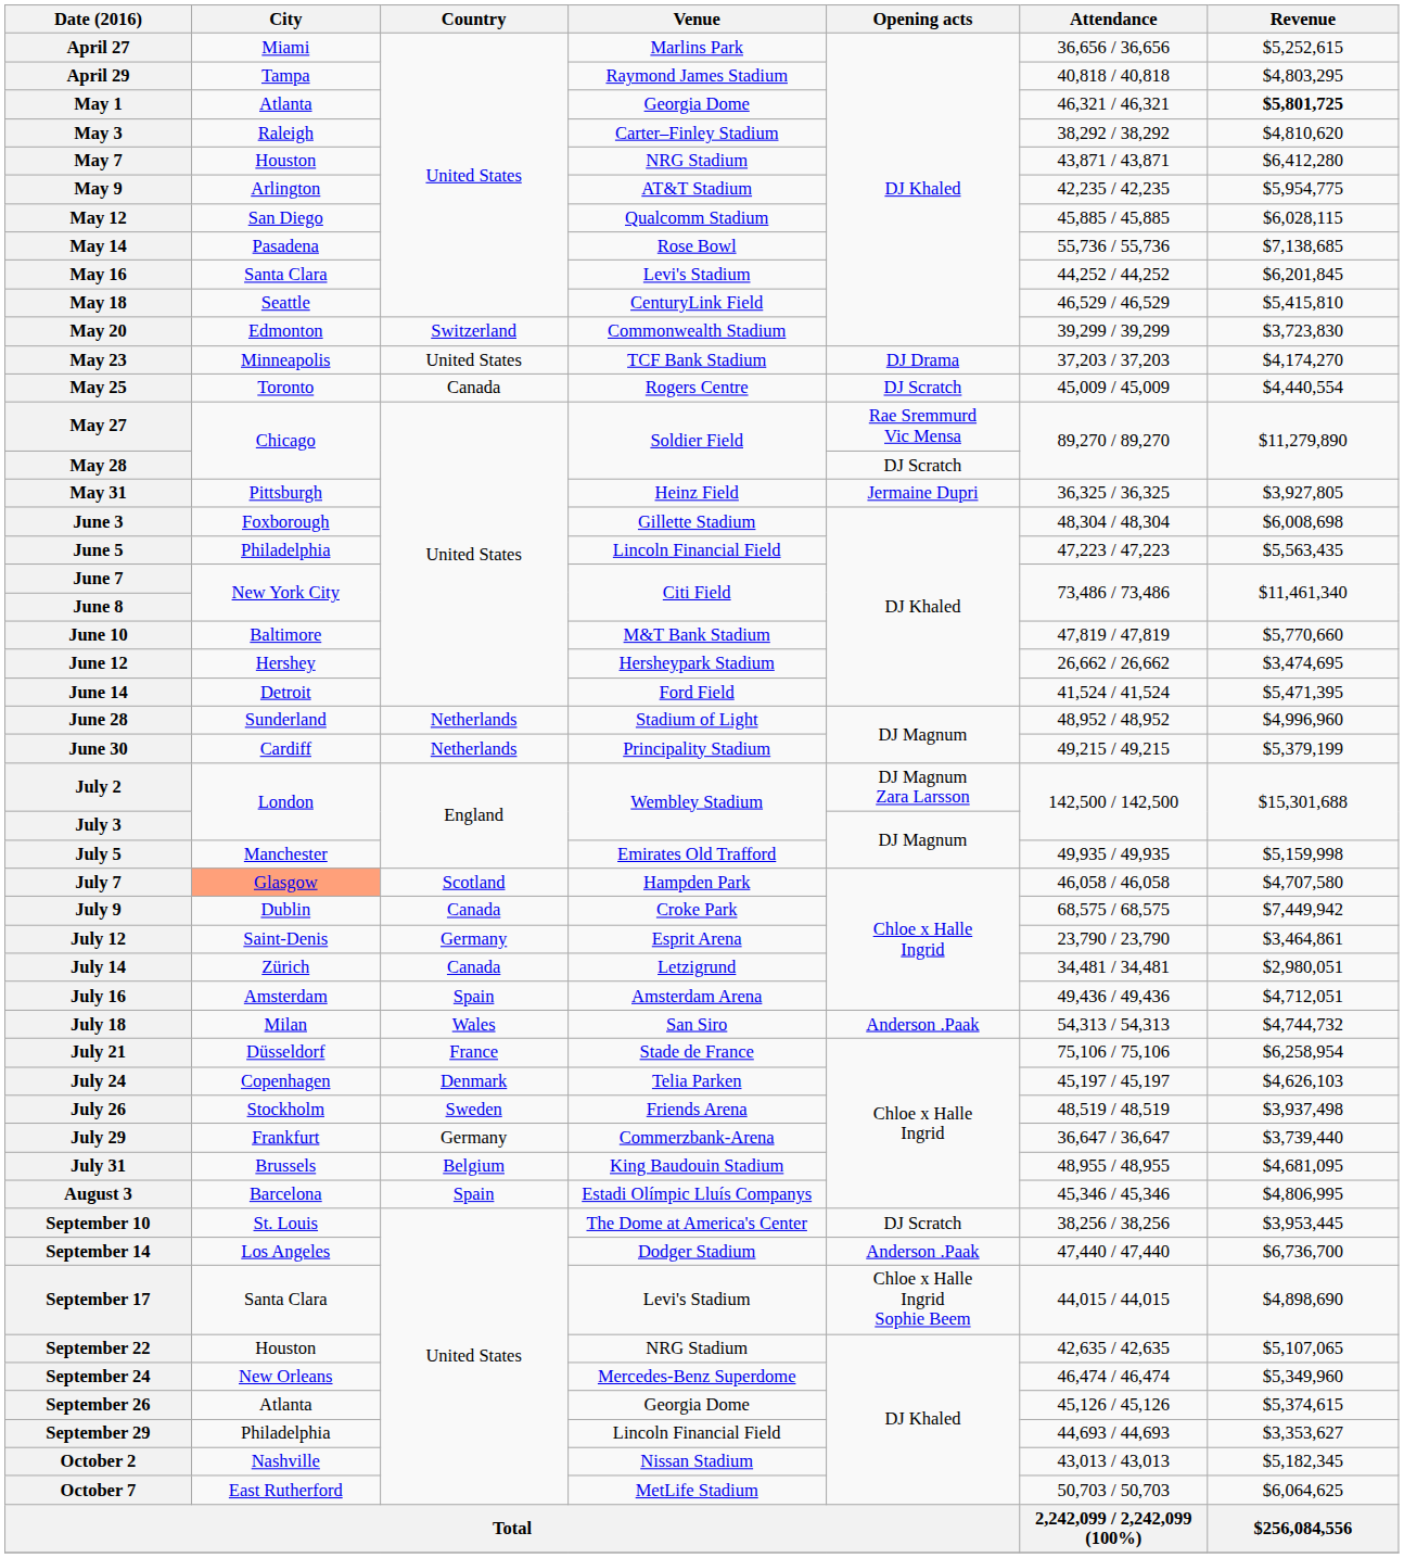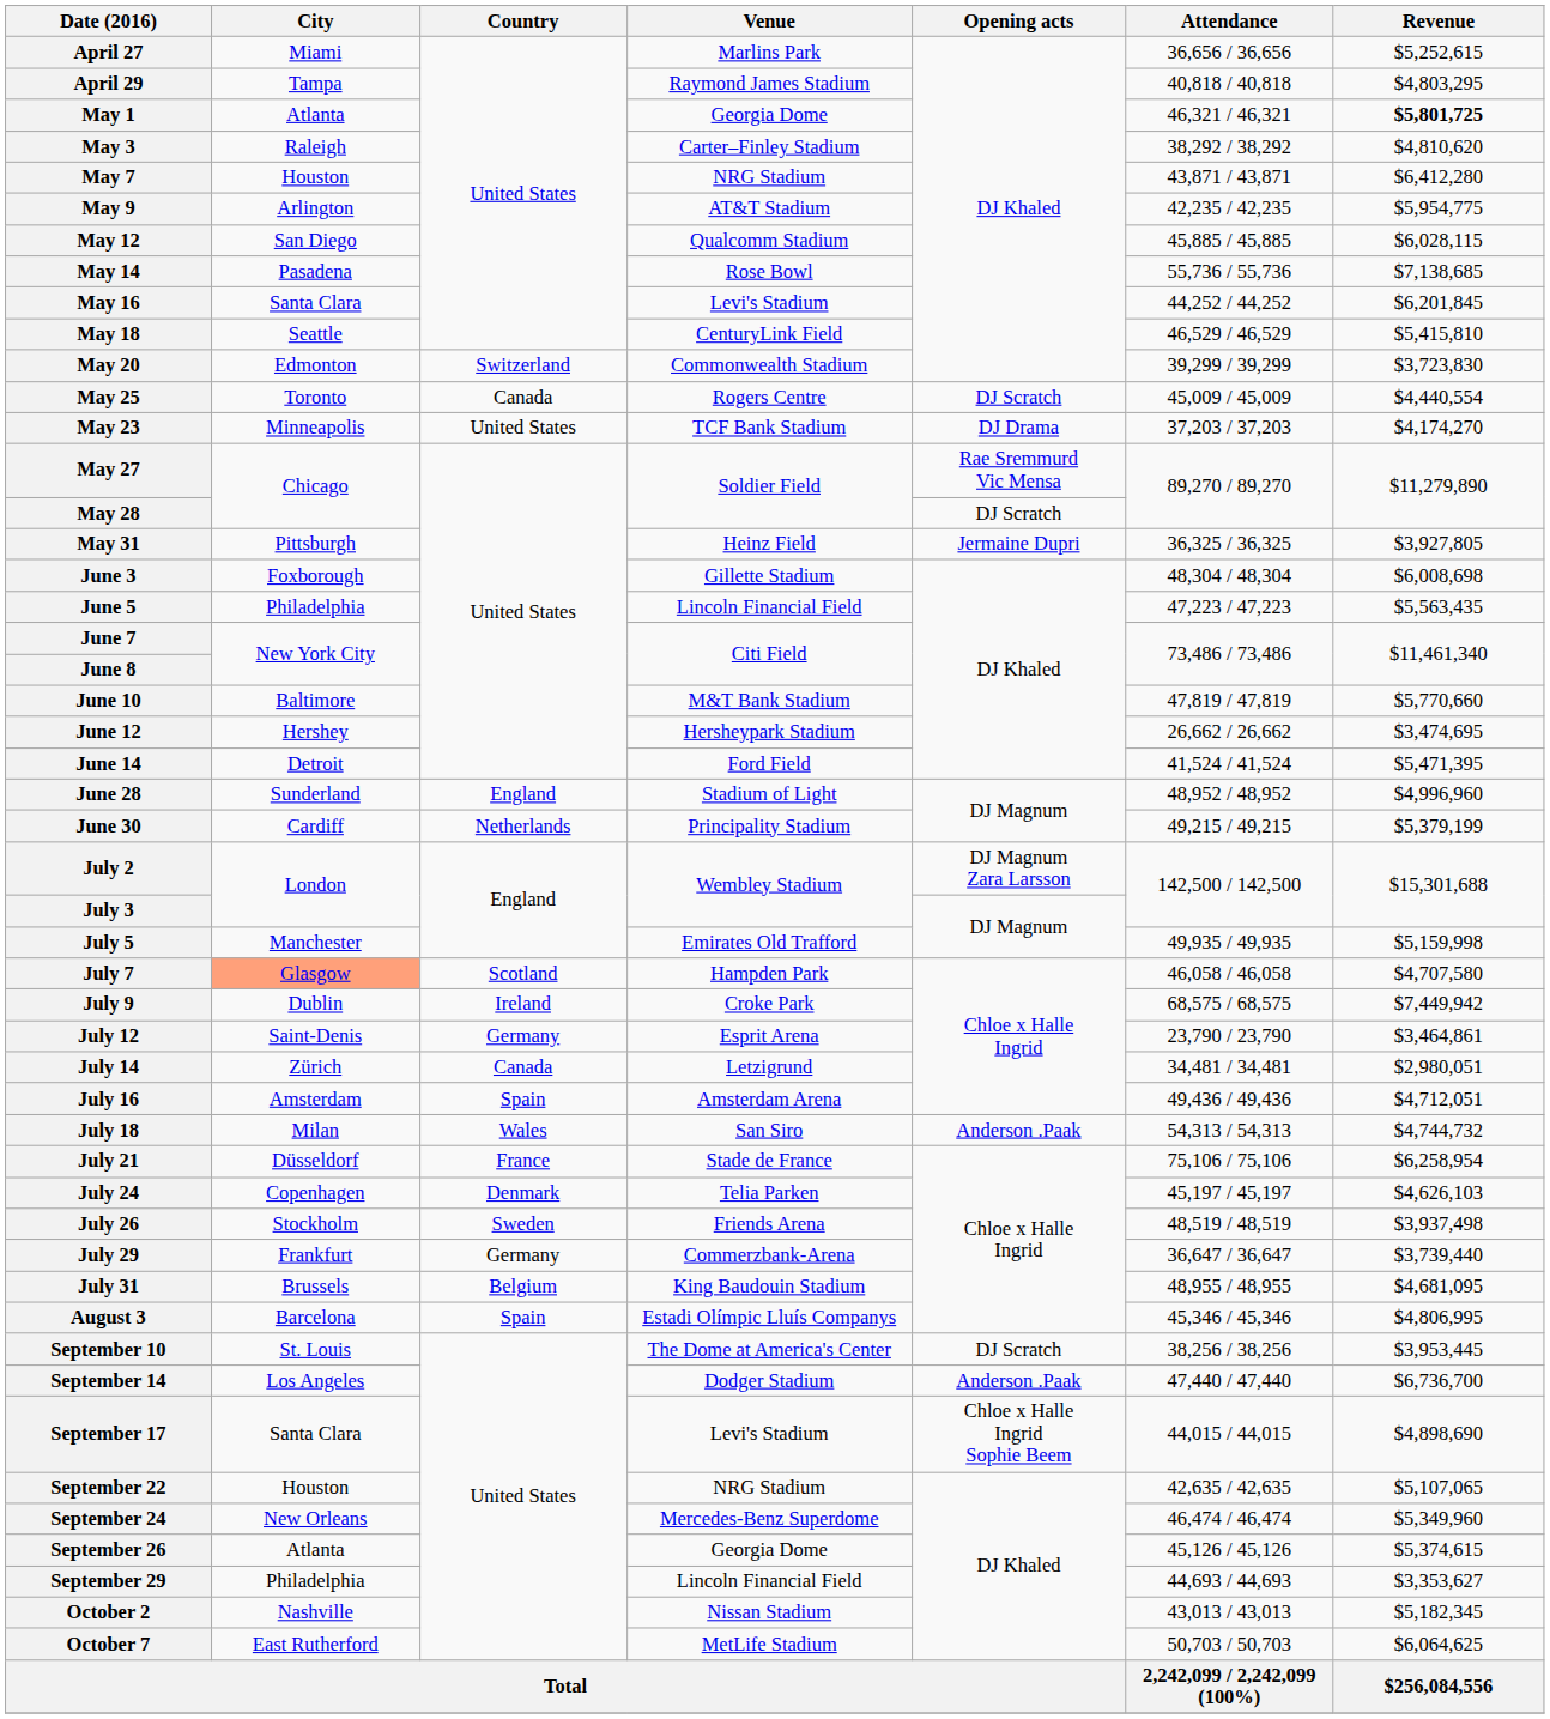rows swapped: May 23 <-> May 25
June 28 | Country: Netherlands -> England
July 9 | Country: Canada -> Ireland
